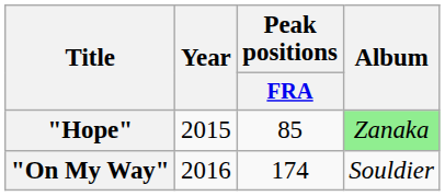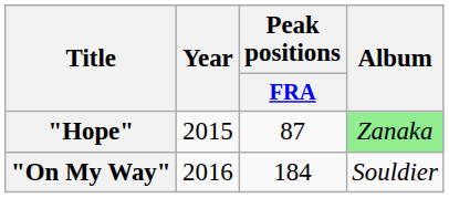"Hope" | Peak positions / FRA: 85 -> 87
"On My Way" | Peak positions / FRA: 174 -> 184
